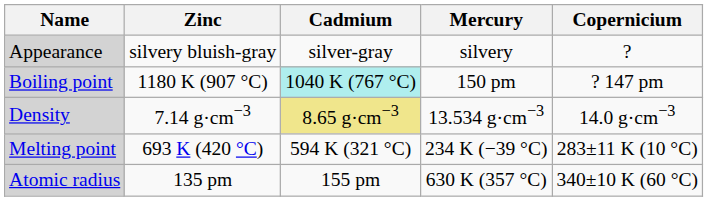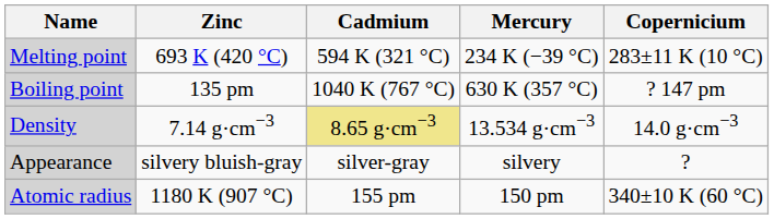rows swapped: Melting point <-> Appearance
Boiling point | Zinc: 1180 K (907 °C) -> 135 pm
Boiling point | Cadmium: paleturquoise background -> no background
Boiling point | Mercury: 150 pm -> 630 K (357 °C)
Atomic radius | Zinc: 135 pm -> 1180 K (907 °C)
Atomic radius | Mercury: 630 K (357 °C) -> 150 pm
